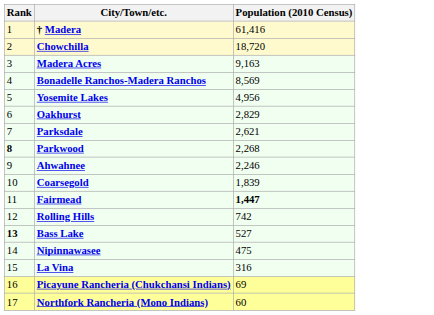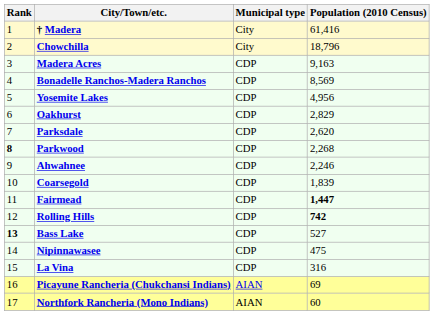+ column: Municipal type | City | City | CDP | CDP | CDP | CDP | CDP | CDP | CDP | CDP | CDP | CDP | CDP | CDP | CDP | AIAN | AIAN
Chowchilla | Population (2010 Census): 18,720 -> 18,796
Parksdale | Population (2010 Census): 2,621 -> 2,620
Rolling Hills | Population (2010 Census): normal -> bold
